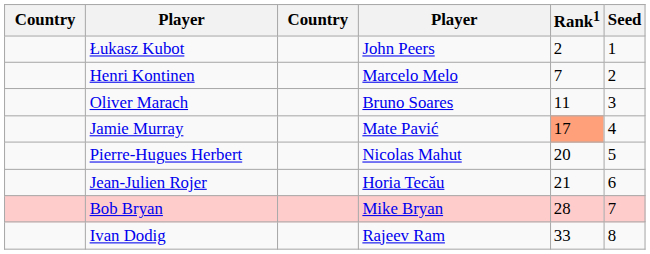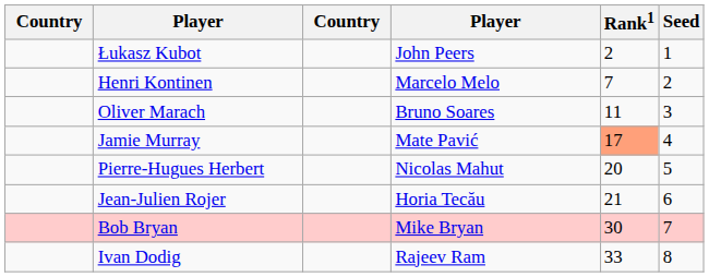Bob Bryan | Rank1: 28 -> 30
